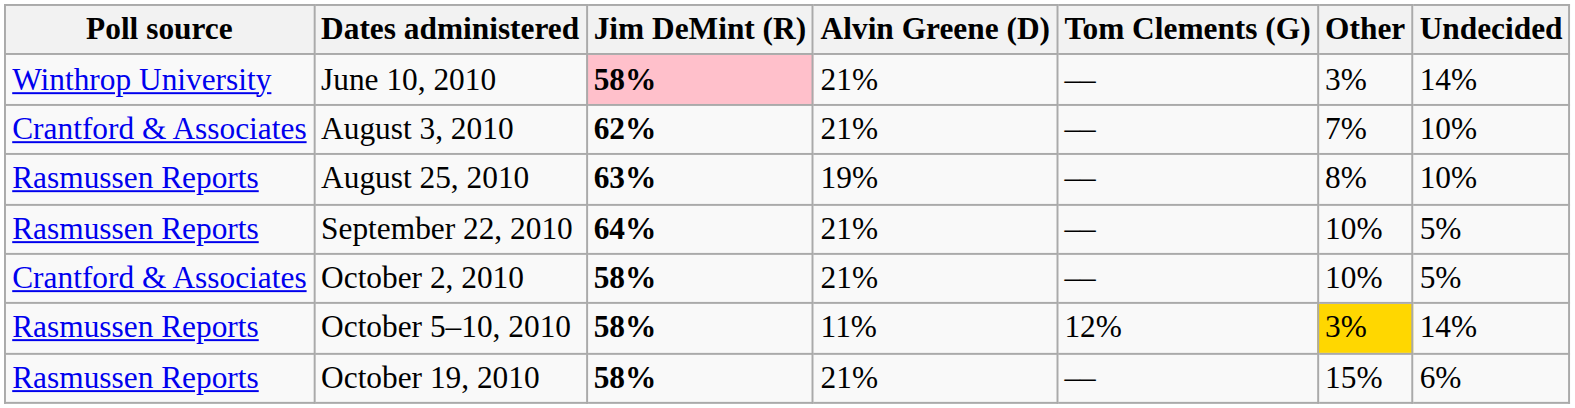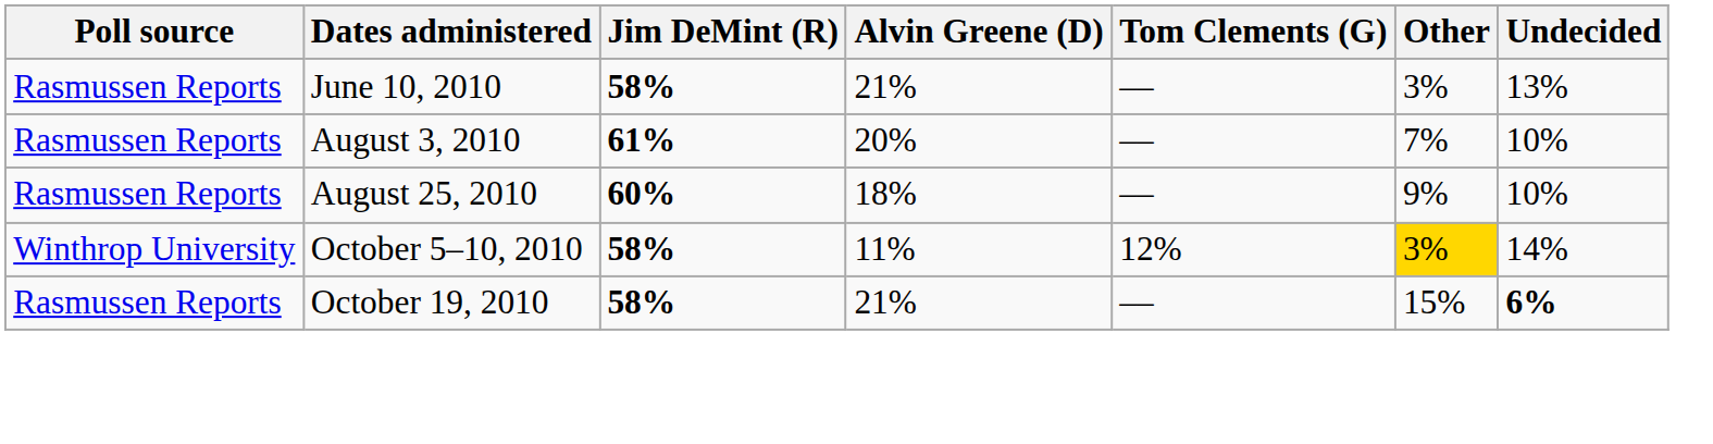June 10, 2010 | Poll source: Winthrop University -> Rasmussen Reports
June 10, 2010 | Jim DeMint (R): pink background -> no background
June 10, 2010 | Undecided: 14% -> 13%
August 3, 2010 | Poll source: Crantford & Associates -> Rasmussen Reports
August 3, 2010 | Jim DeMint (R): 62% -> 61%
August 3, 2010 | Alvin Greene (D): 21% -> 20%
August 25, 2010 | Jim DeMint (R): 63% -> 60%
August 25, 2010 | Alvin Greene (D): 19% -> 18%
August 25, 2010 | Other: 8% -> 9%
- row: Rasmussen Reports | September 22, 2010 | 64% | 21% | –– | 10% | 5%
- row: Crantford & Associates | October 2, 2010 | 58% | 21% | –– | 10% | 5%
October 5–10, 2010 | Poll source: Rasmussen Reports -> Winthrop University
October 19, 2010 | Undecided: normal -> bold
